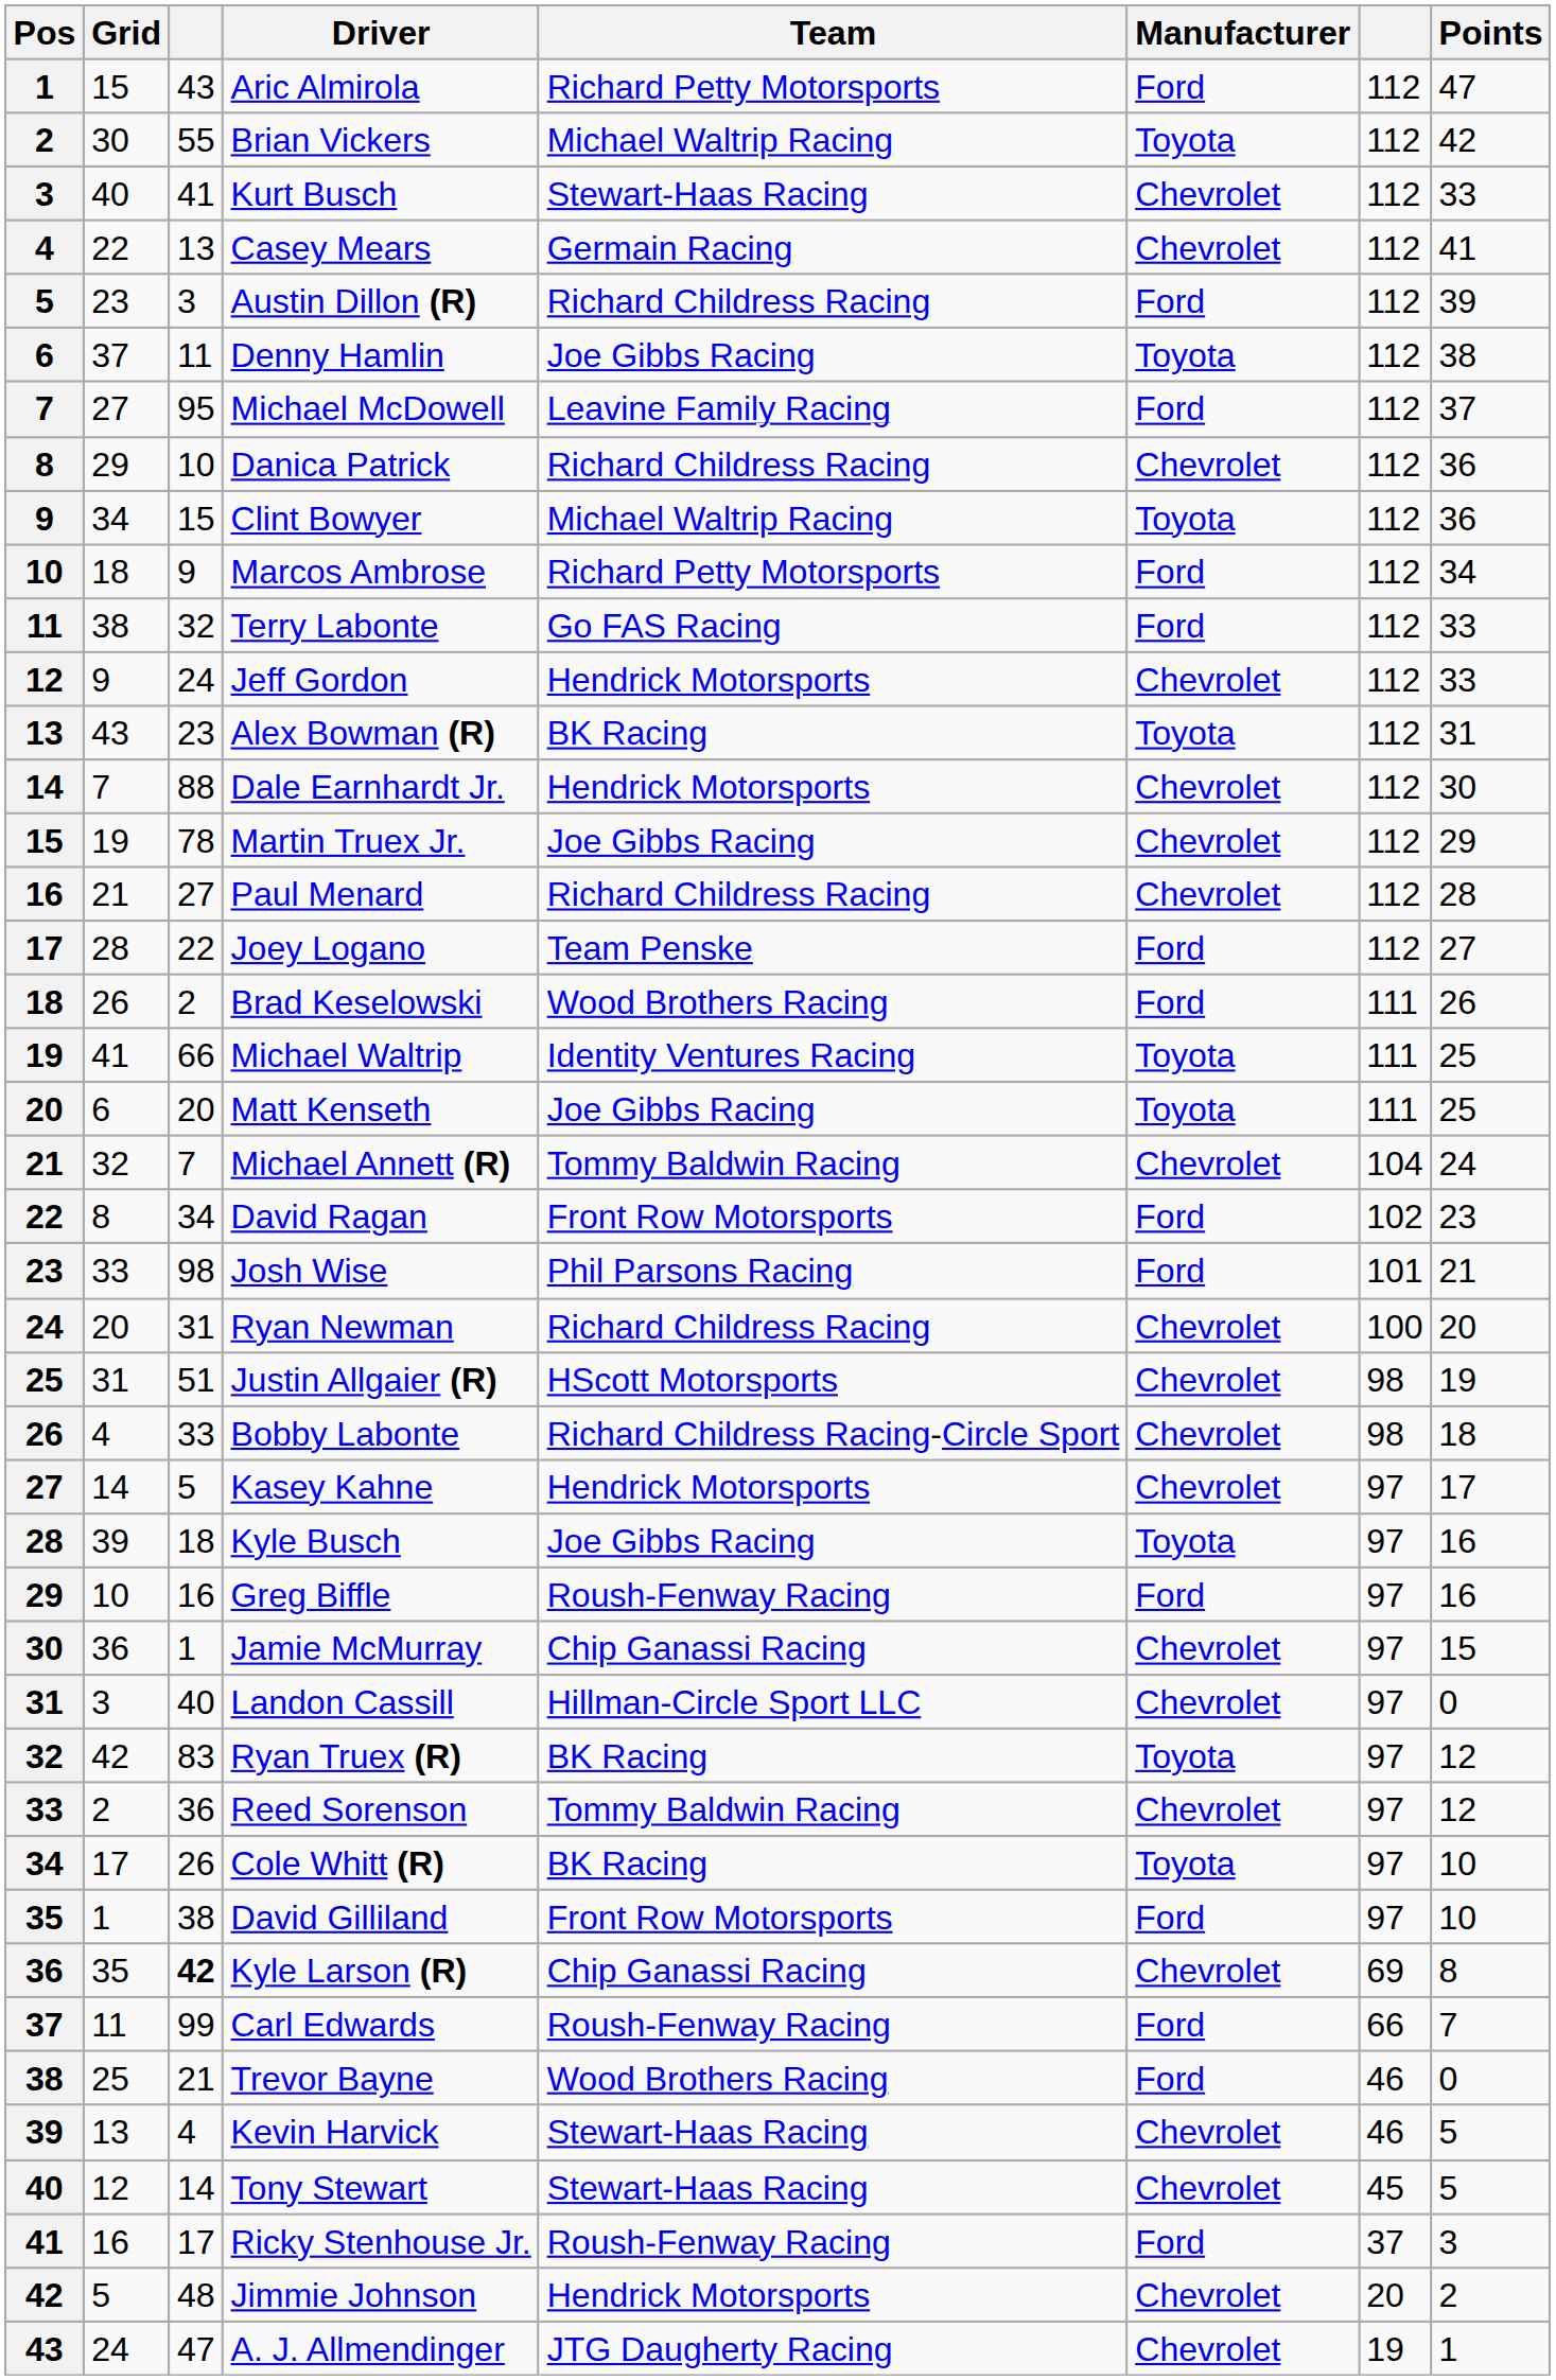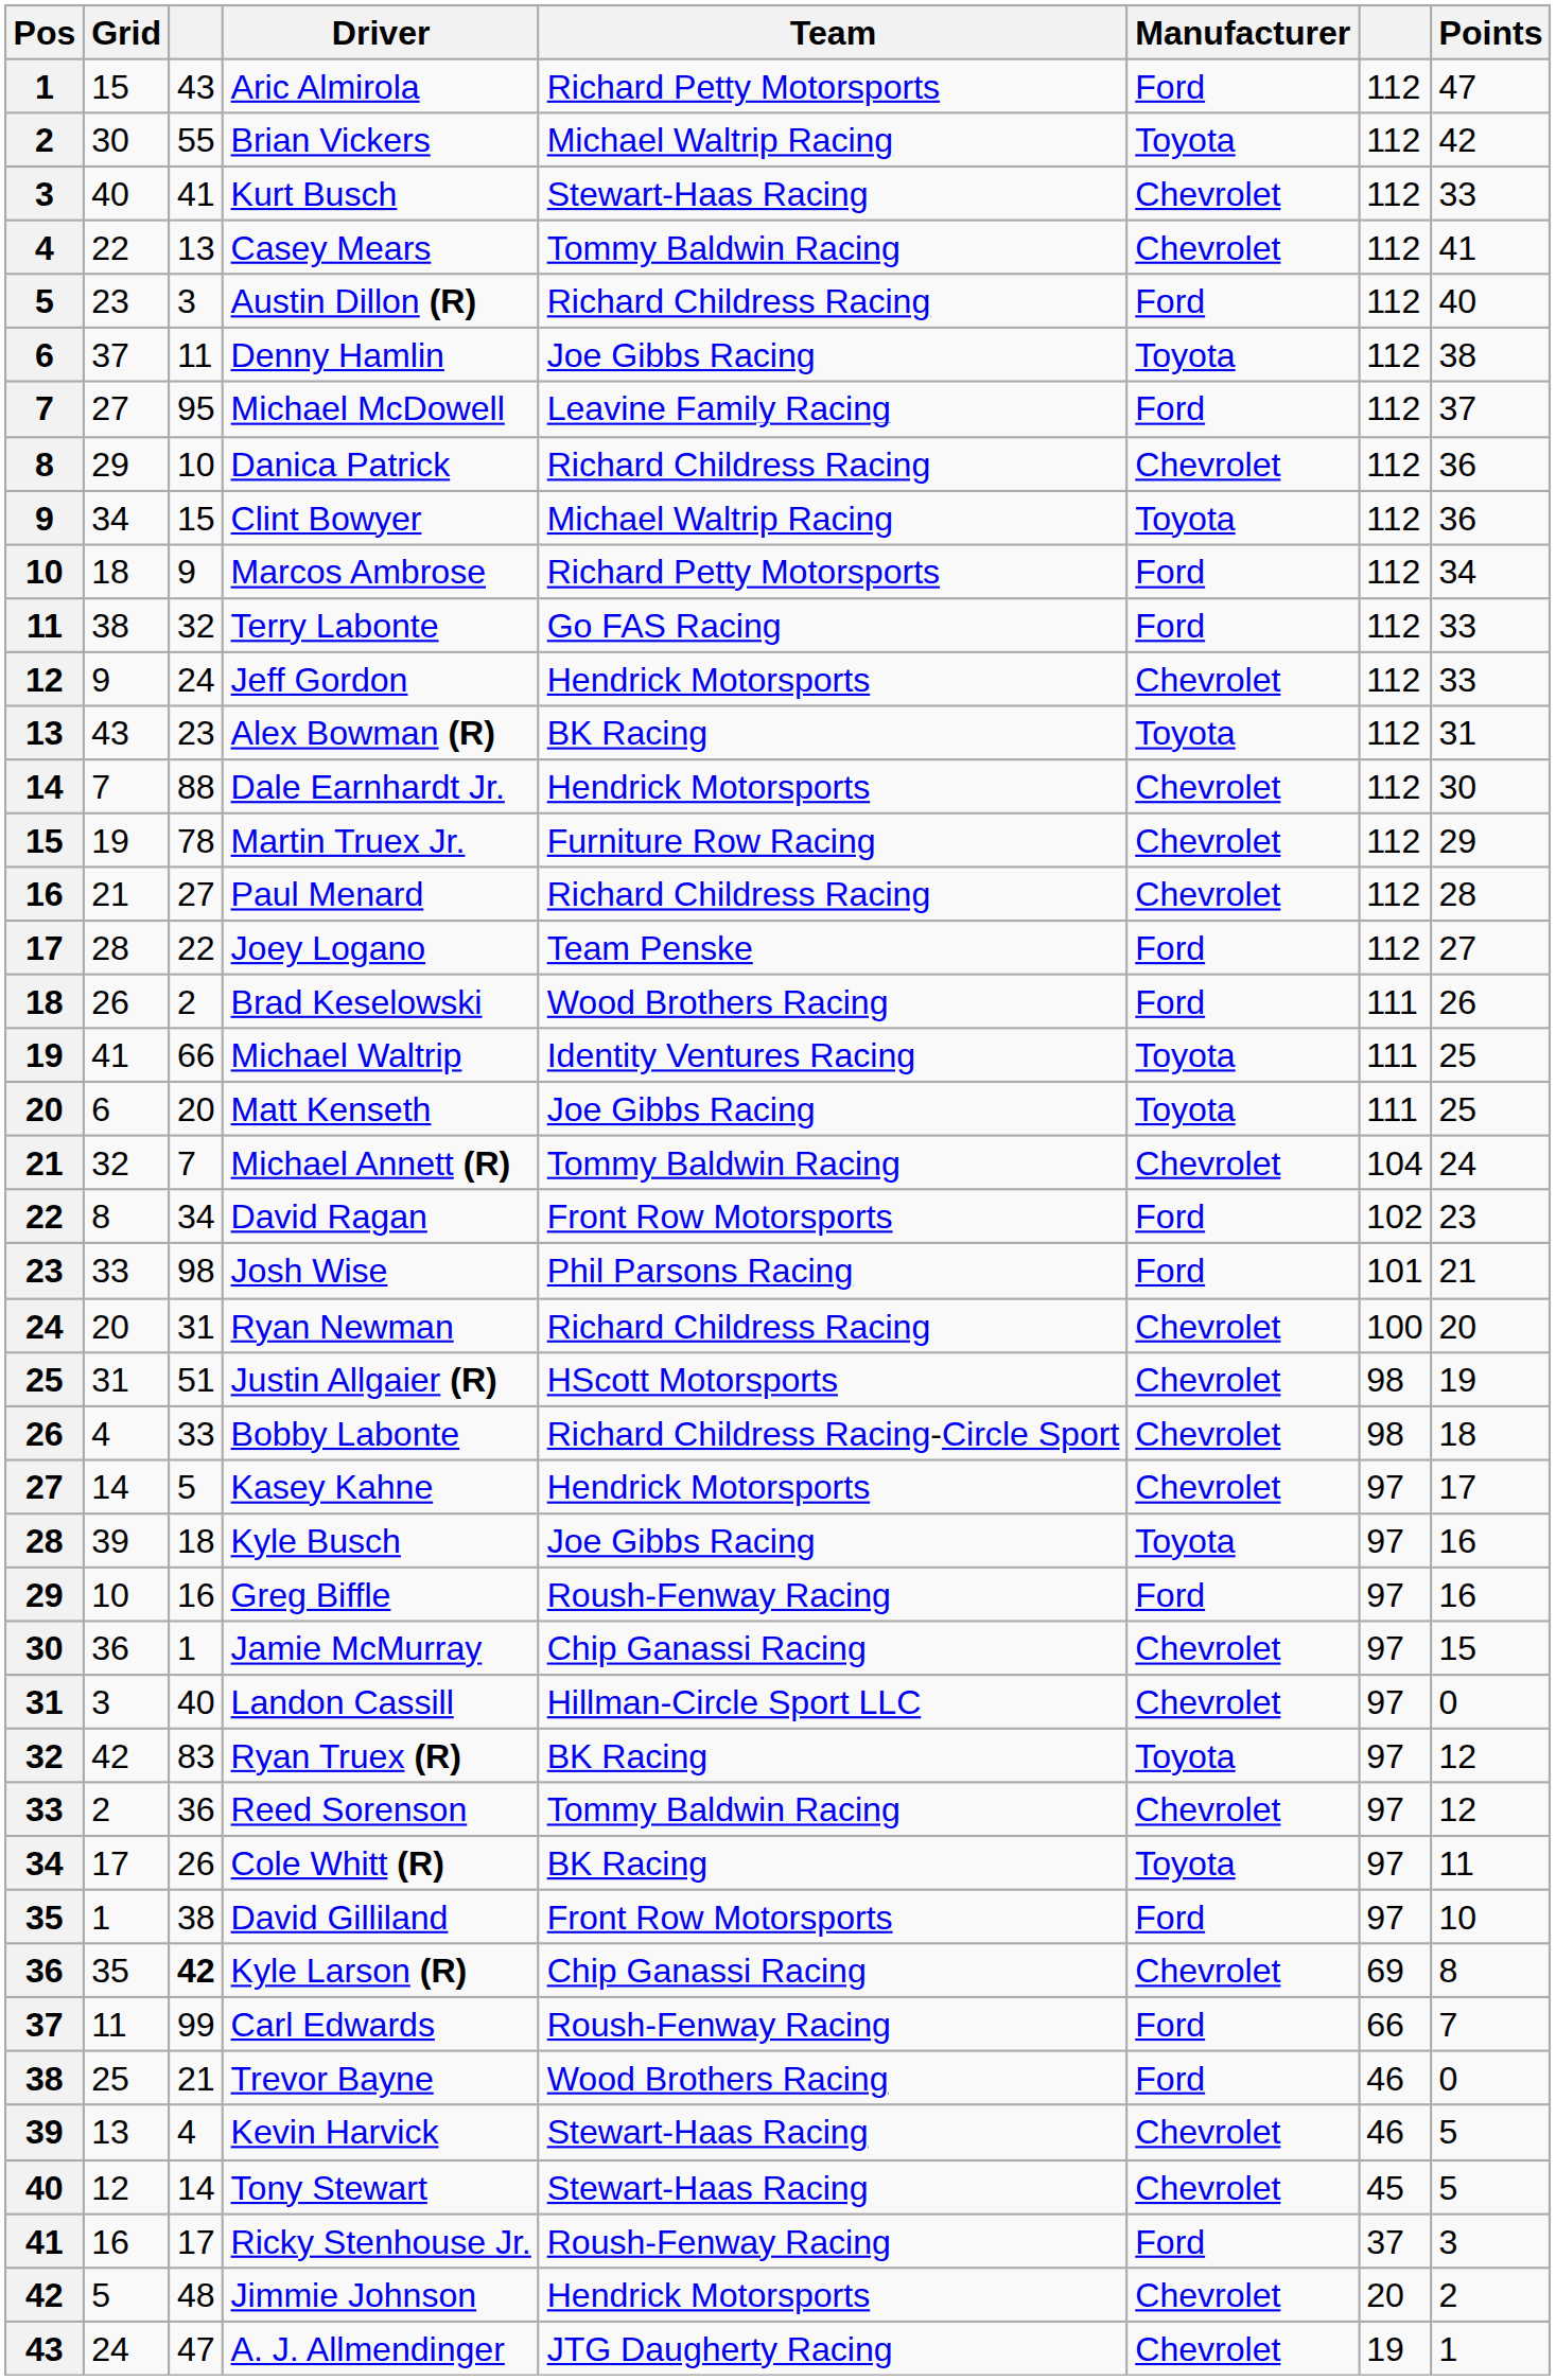Casey Mears | Team: Germain Racing -> Tommy Baldwin Racing
Austin Dillon (R) | Points: 39 -> 40
Martin Truex Jr. | Team: Joe Gibbs Racing -> Furniture Row Racing
Cole Whitt (R) | Points: 10 -> 11
